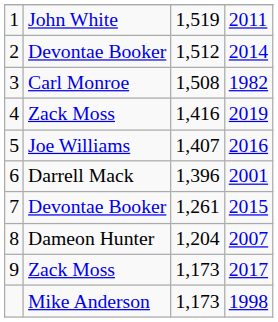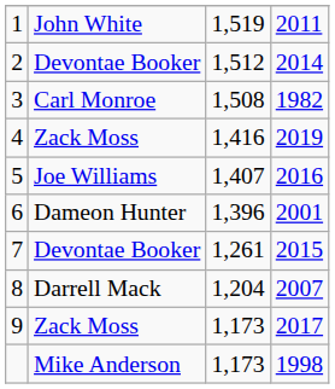6 | column 2: Darrell Mack -> Dameon Hunter
8 | column 2: Dameon Hunter -> Darrell Mack
